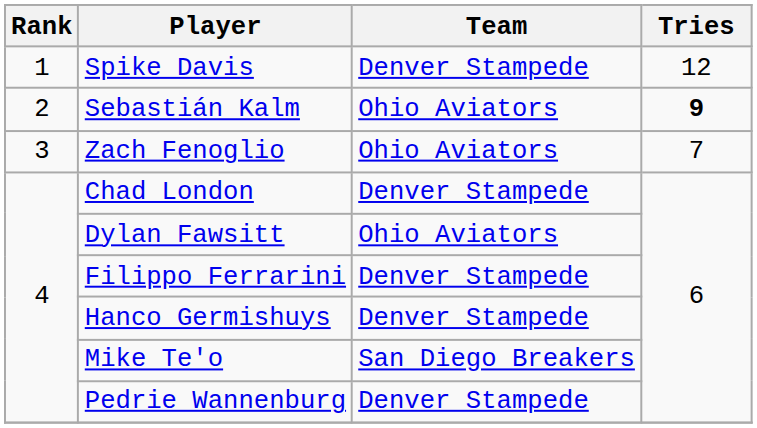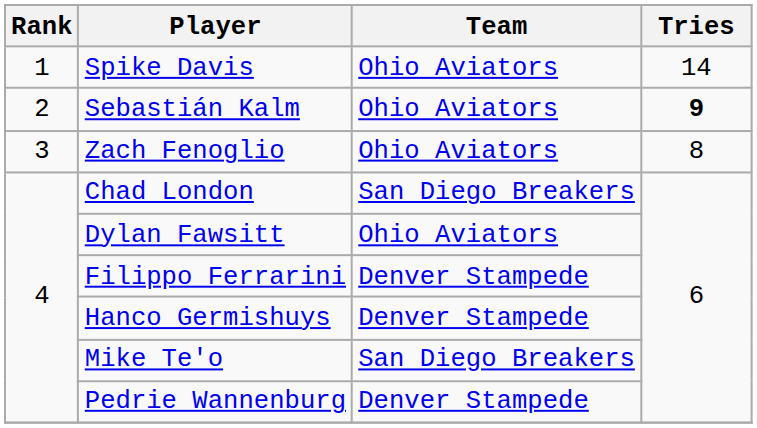Spike Davis | Team: Denver Stampede -> Ohio Aviators
Spike Davis | Tries: 12 -> 14
Zach Fenoglio | Tries: 7 -> 8
Chad London | Team: Denver Stampede -> San Diego Breakers
